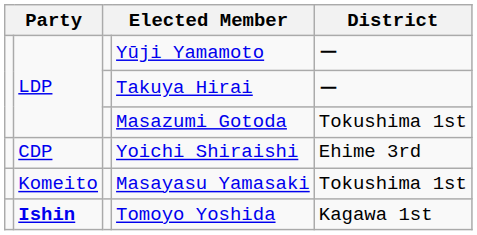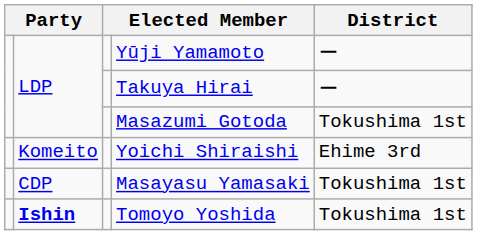Yoichi Shiraishi | column 2: CDP -> Komeito
Masayasu Yamasaki | column 2: Komeito -> CDP
Tomoyo Yoshida | District: Kagawa 1st -> Tokushima 1st
